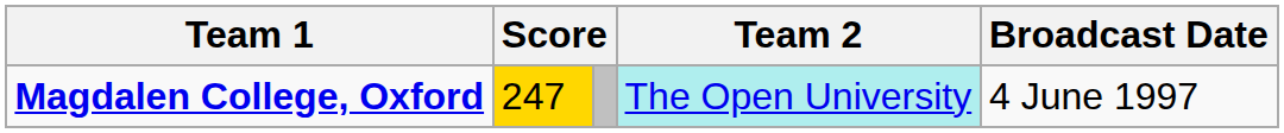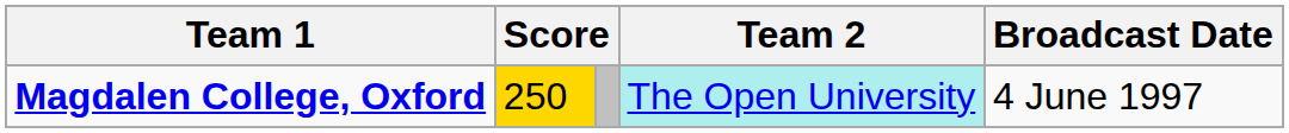Magdalen College, Oxford | column 2: 247 -> 250
